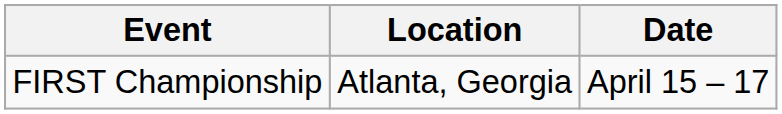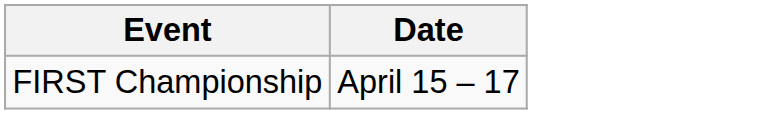- column: Location | Atlanta, Georgia
